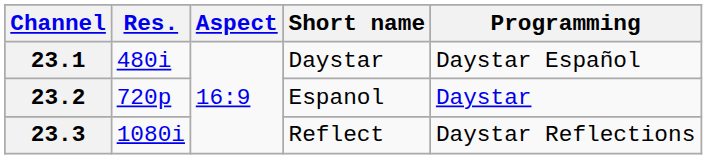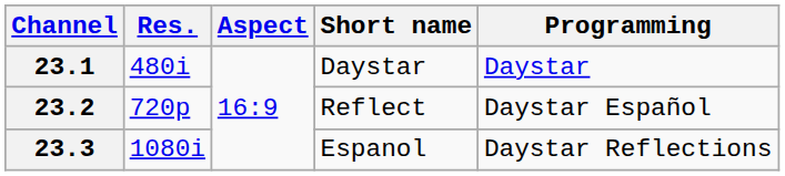23.1 | Programming: Daystar Español -> Daystar
23.2 | Short name: Espanol -> Reflect
23.2 | Programming: Daystar -> Daystar Español
23.3 | Short name: Reflect -> Espanol
